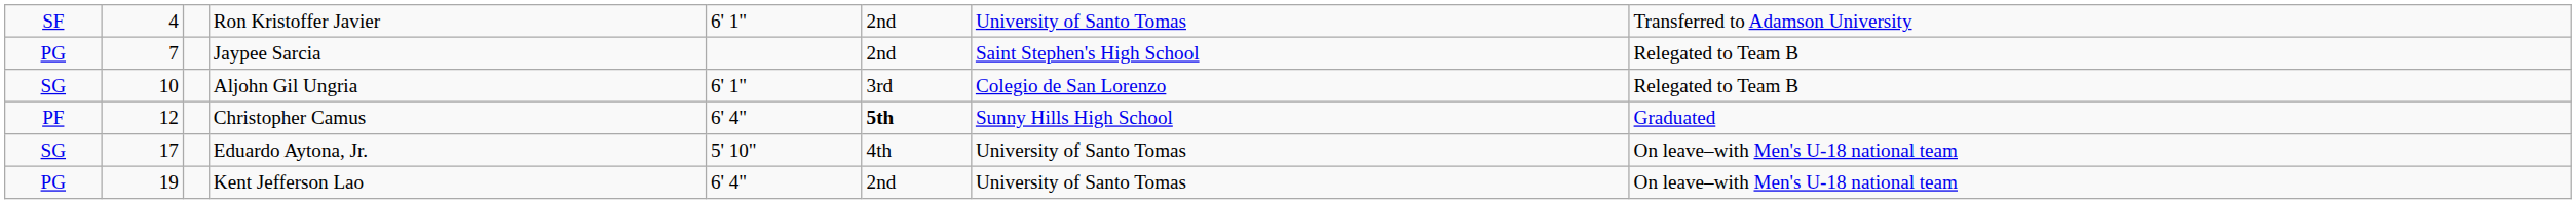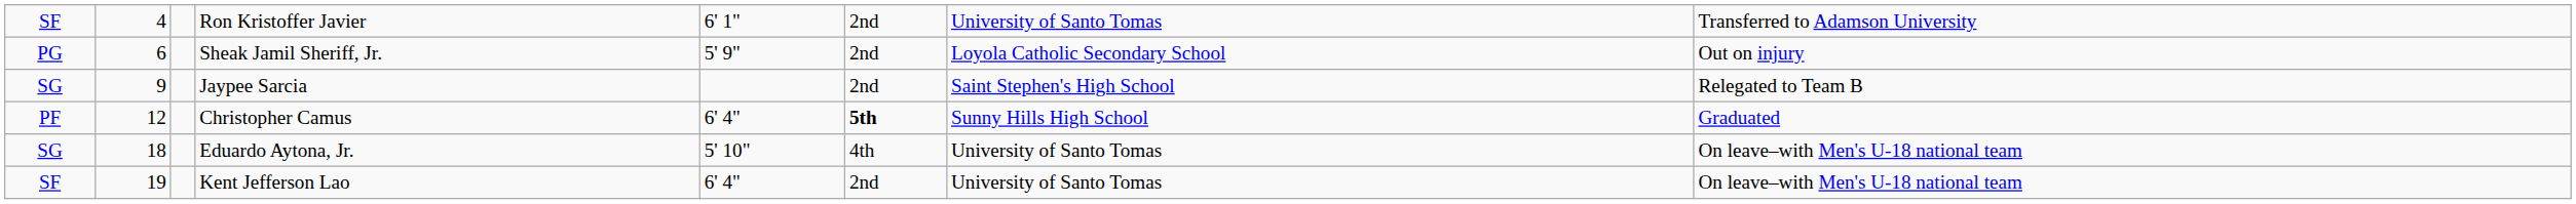+ row: PG | 6 | Sheak Jamil Sheriff, Jr. | 5' 9" | 2nd | Loyola Catholic Secondary School | Out on injury
Jaypee Sarcia | column 1: PG -> SG
Jaypee Sarcia | column 2: 7 -> 9
- row: SG | 10 | Aljohn Gil Ungria | 6' 1" | 3rd | Colegio de San Lorenzo | Relegated to Team B
Eduardo Aytona, Jr. | column 2: 17 -> 18
Kent Jefferson Lao | column 1: PG -> SF
